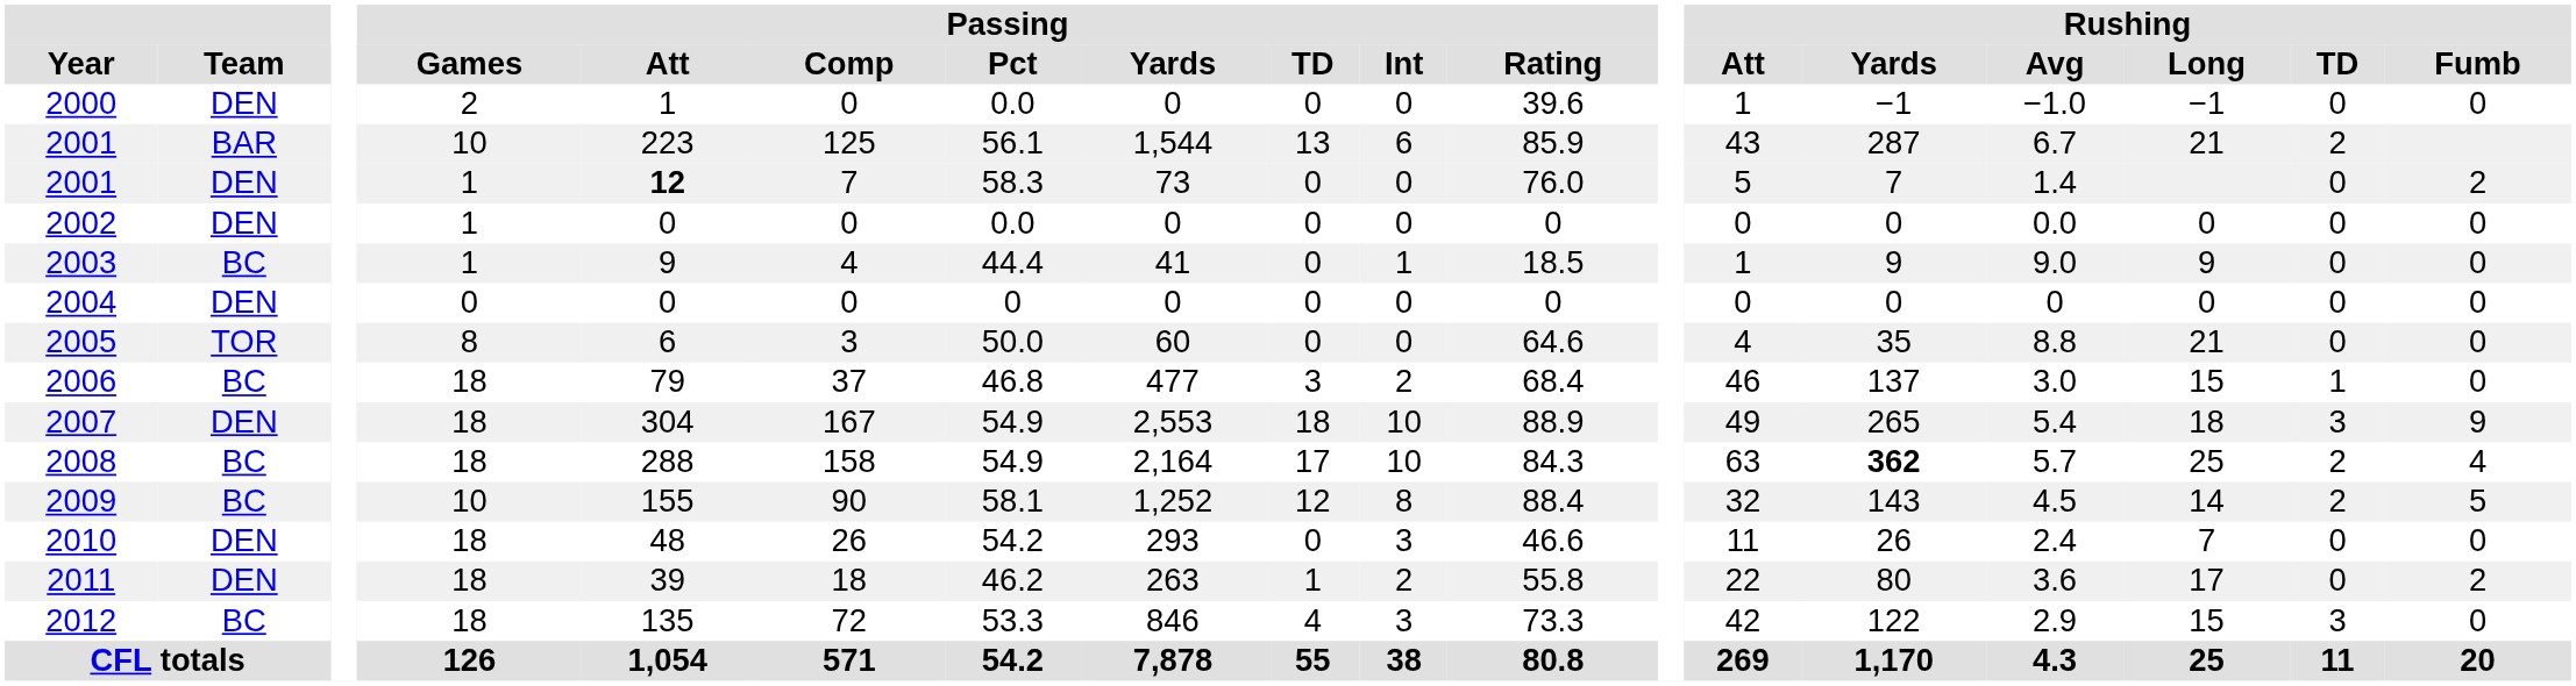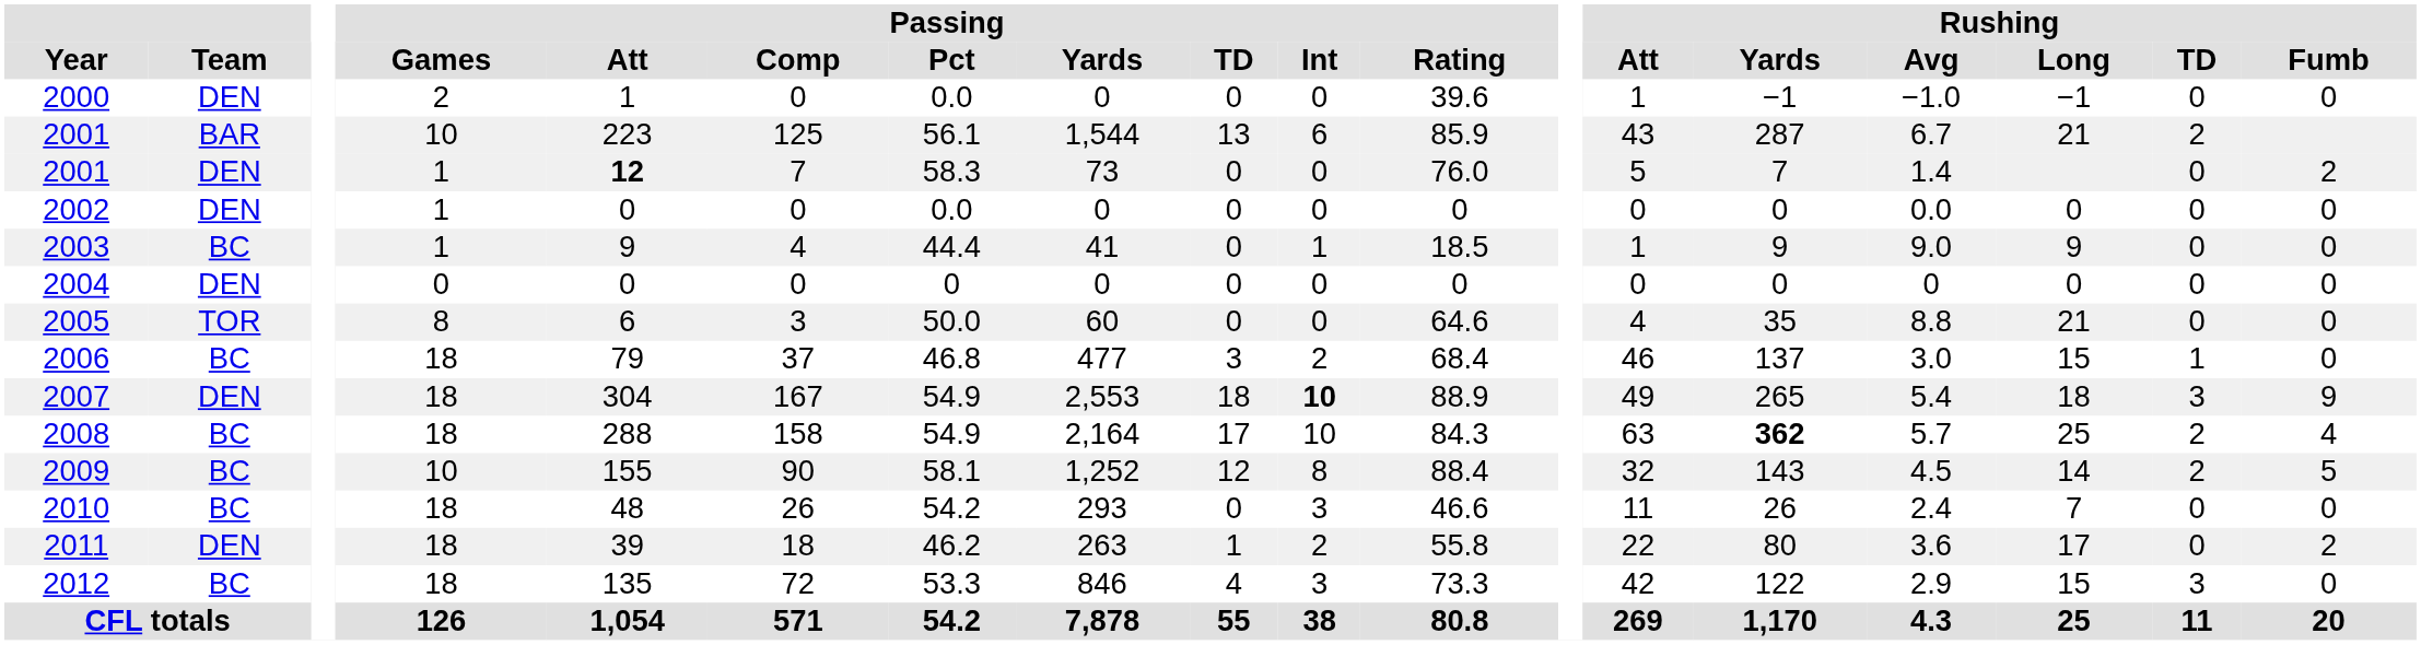2007 | Passing / Int: normal -> bold
2010 | Team: DEN -> BC
